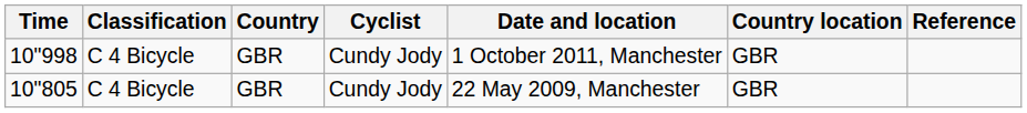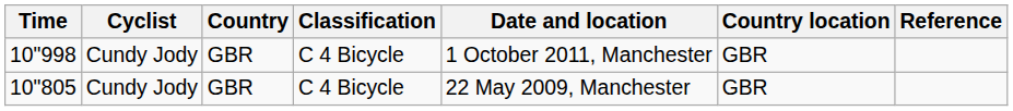columns swapped: Cyclist <-> Classification
